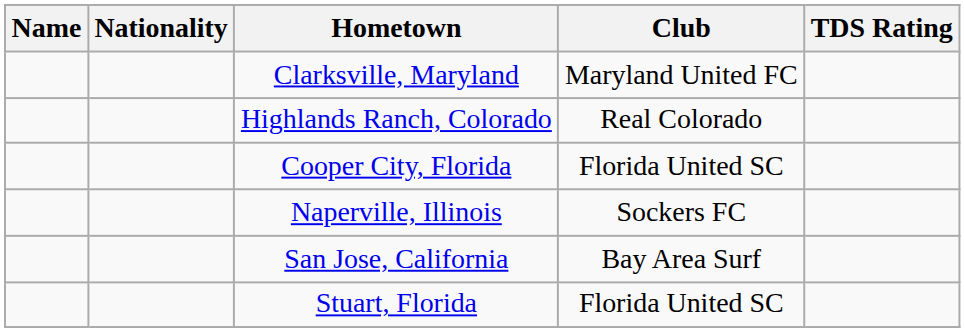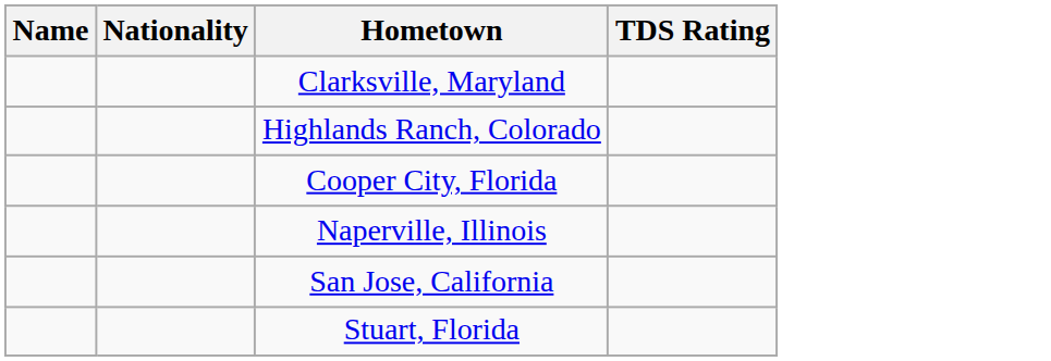- column: Club | Maryland United FC | Real Colorado | Florida United SC | Sockers FC | Bay Area Surf | Florida United SC
